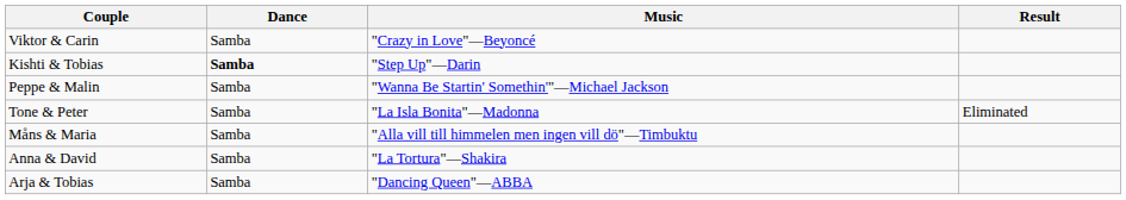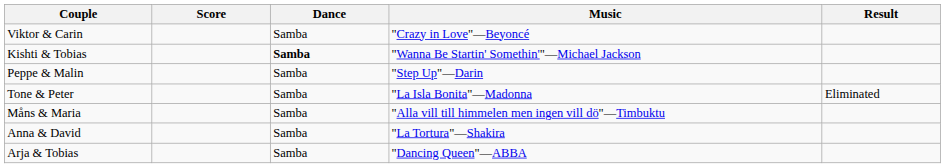+ column: Score
Kishti & Tobias | Music: "Step Up"—Darin -> "Wanna Be Startin' Somethin'"—Michael Jackson
Peppe & Malin | Music: "Wanna Be Startin' Somethin'"—Michael Jackson -> "Step Up"—Darin
